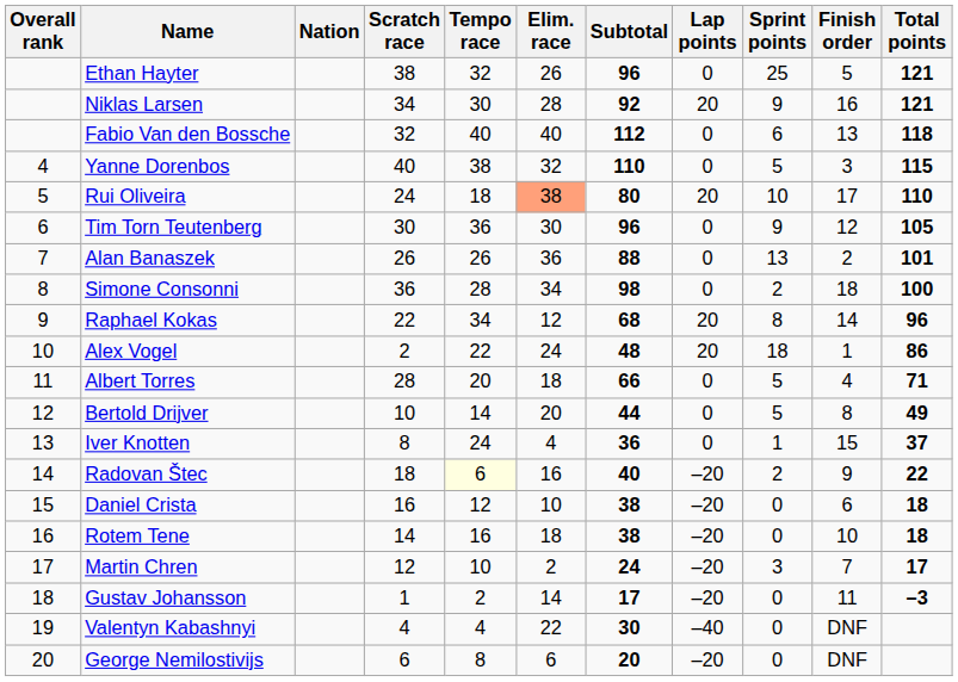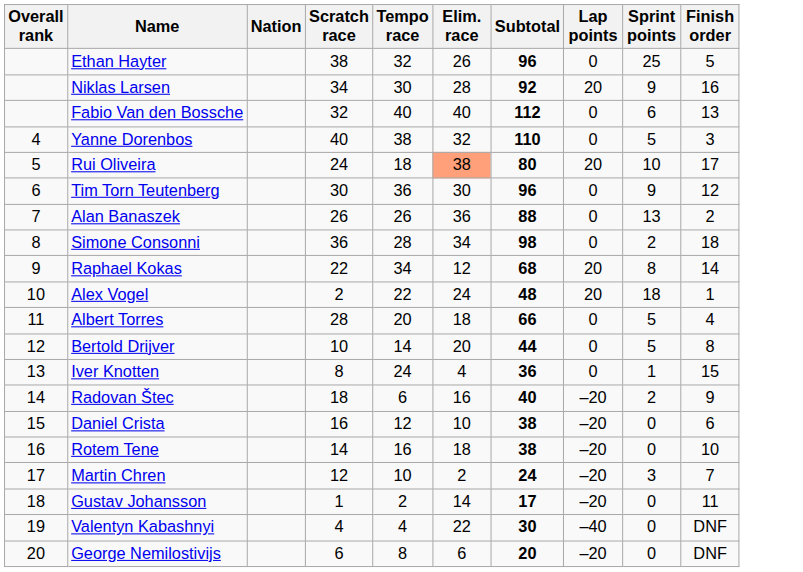- column: Total points | 121 | 121 | 118 | 115 | 110 | 105 | 101 | 100 | 96 | 86 | 71 | 49 | 37 | 22 | 18 | 18 | 17 | –3
Radovan Štec | Tempo race: lightyellow background -> no background
